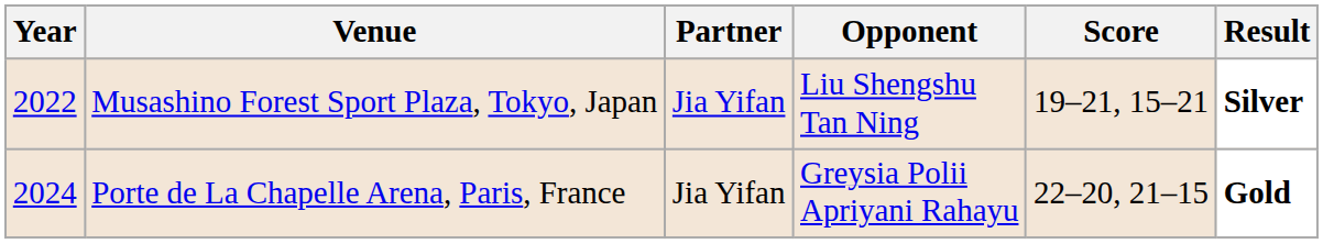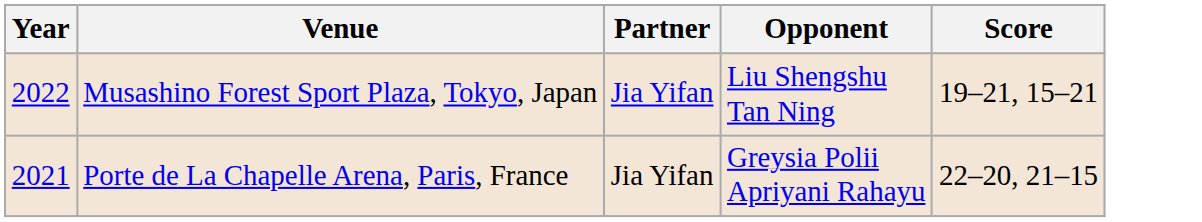- column: Result | Silver | Gold
Porte de La Chapelle Arena, Paris, France | Year: 2024 -> 2021
